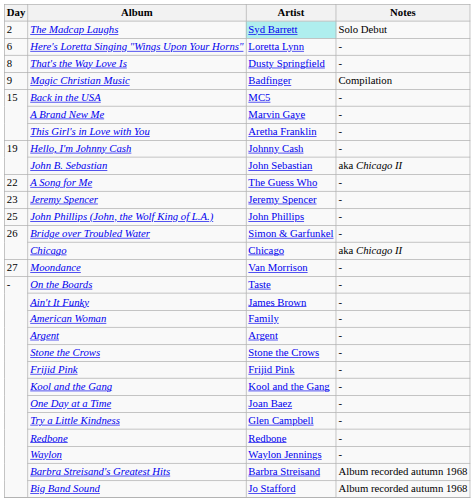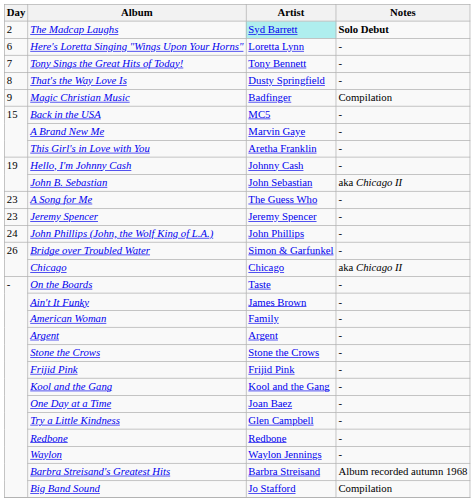The Madcap Laughs | Notes: normal -> bold
+ row: 7 | Tony Sings the Great Hits of Today! | Tony Bennett | -
A Song for Me | Day: 22 -> 23
John Phillips (John, the Wolf King of L.A.) | Day: 25 -> 24
- row: 27 | Moondance | Van Morrison | -
Big Band Sound | Notes: Album recorded autumn 1968 -> Compilation
